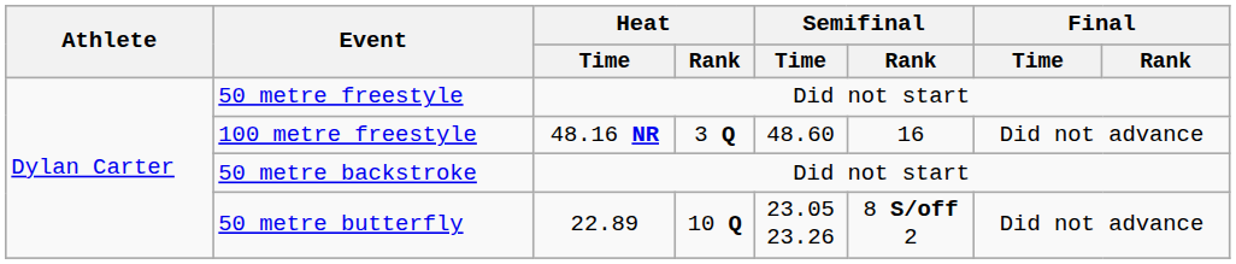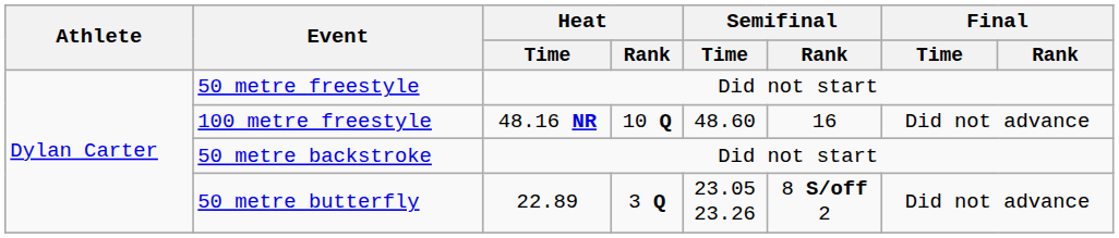100 metre freestyle | Heat / Rank: 3 Q -> 10 Q
50 metre butterfly | Heat / Rank: 10 Q -> 3 Q
